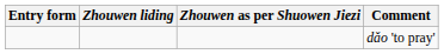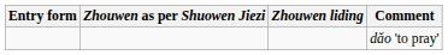columns swapped: Zhouwen as per Shuowen Jiezi <-> Zhouwen liding
